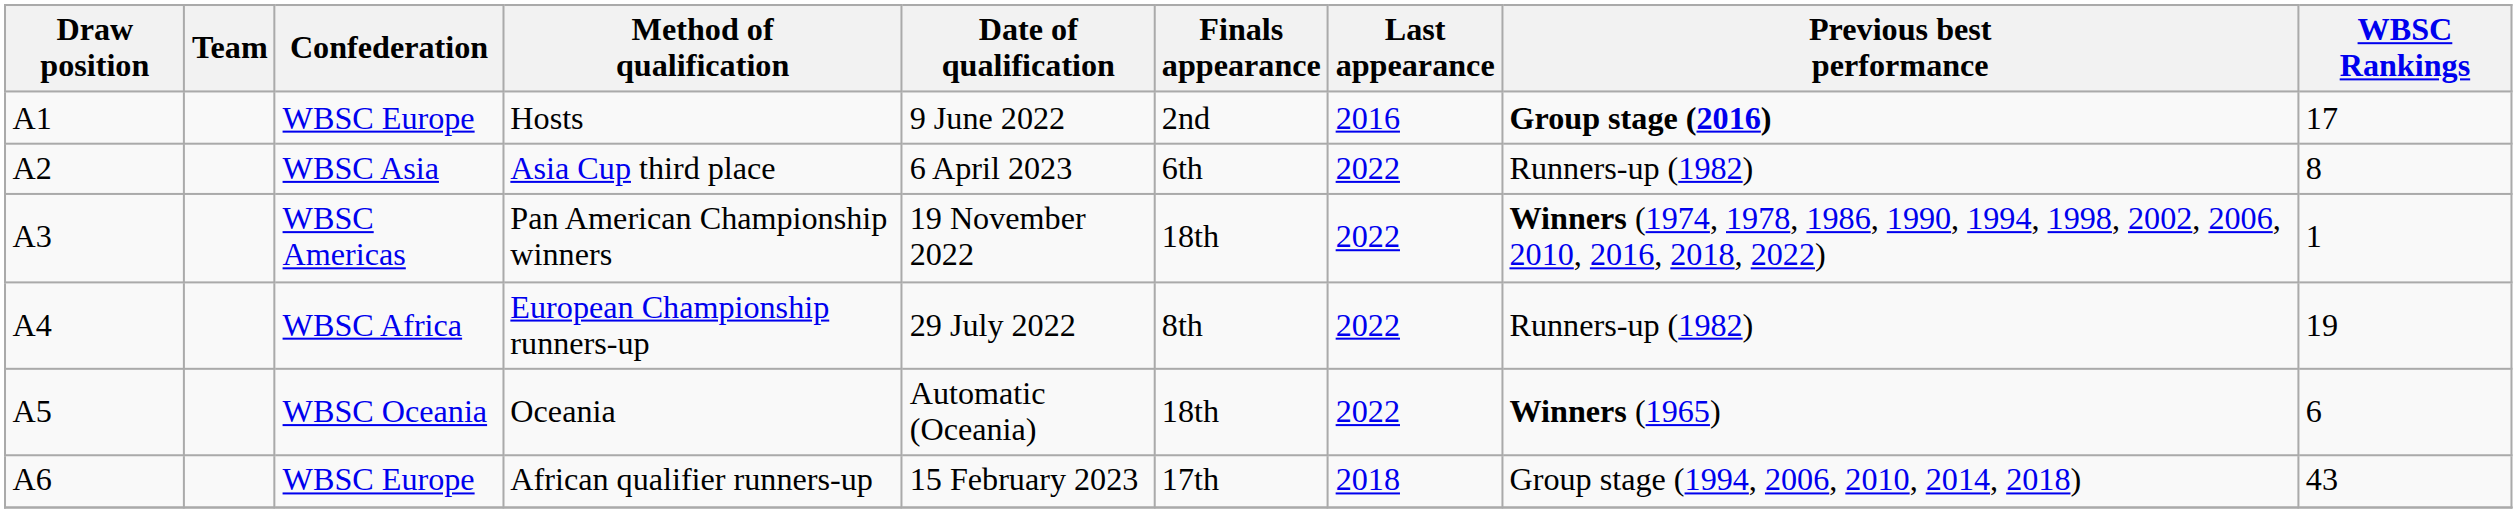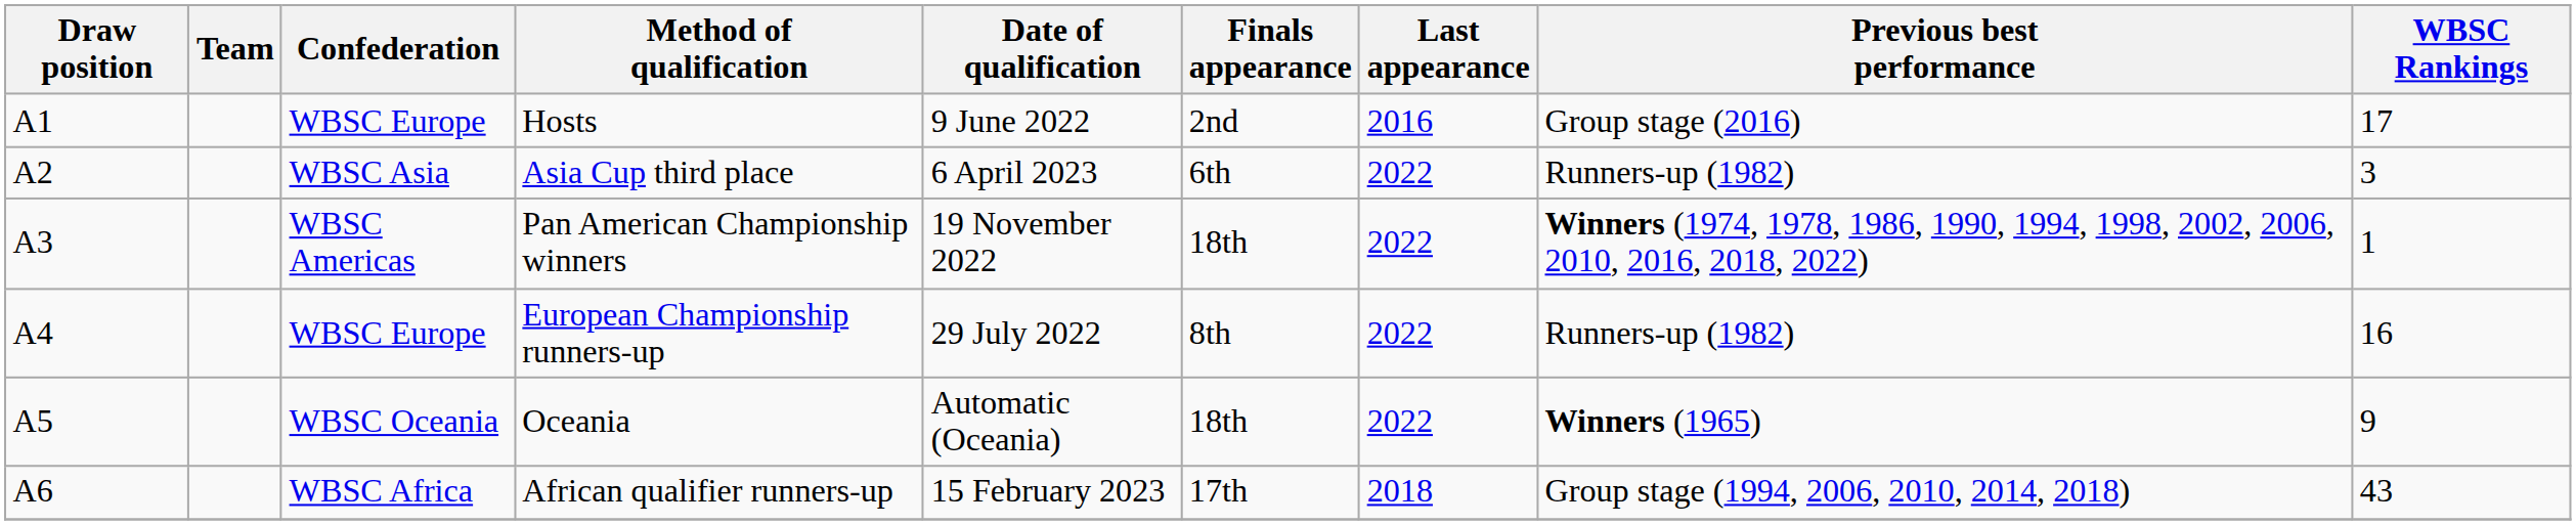Hosts | Previous best performance: bold -> normal
Asia Cup third place | WBSC Rankings: 8 -> 3
European Championship runners-up | Confederation: WBSC Africa -> WBSC Europe
European Championship runners-up | WBSC Rankings: 19 -> 16
Oceania | WBSC Rankings: 6 -> 9
African qualifier runners-up | Confederation: WBSC Europe -> WBSC Africa
